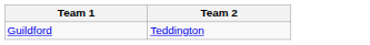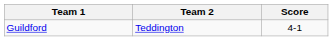+ column: Score | 4-1
